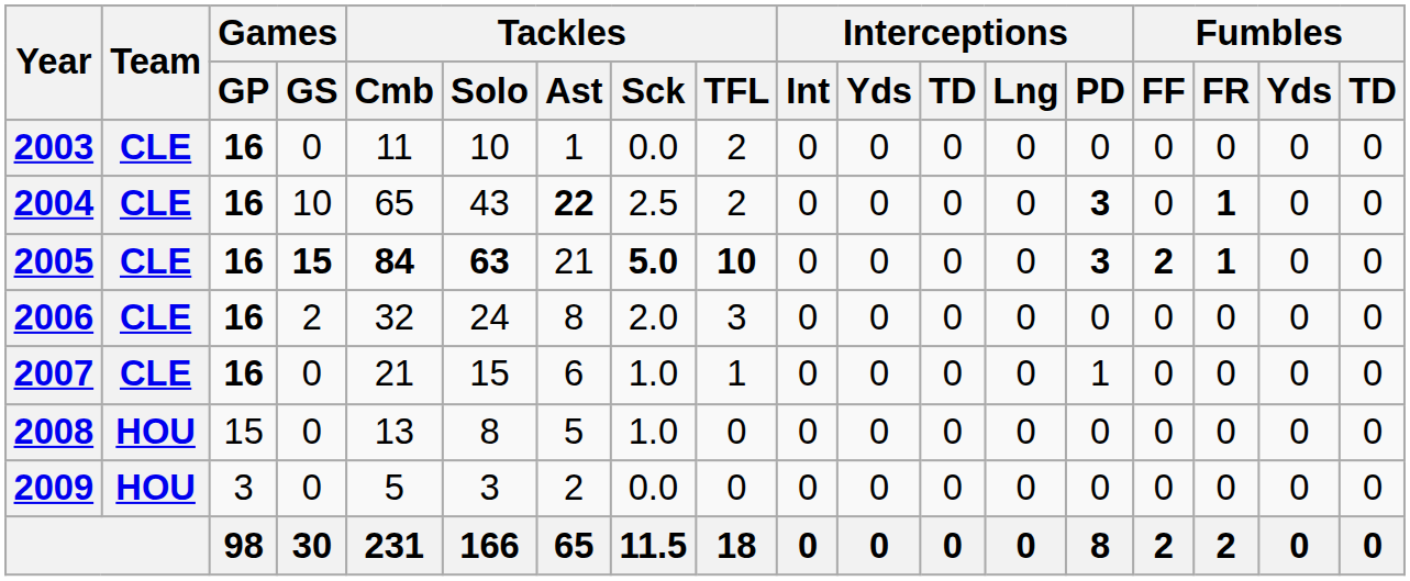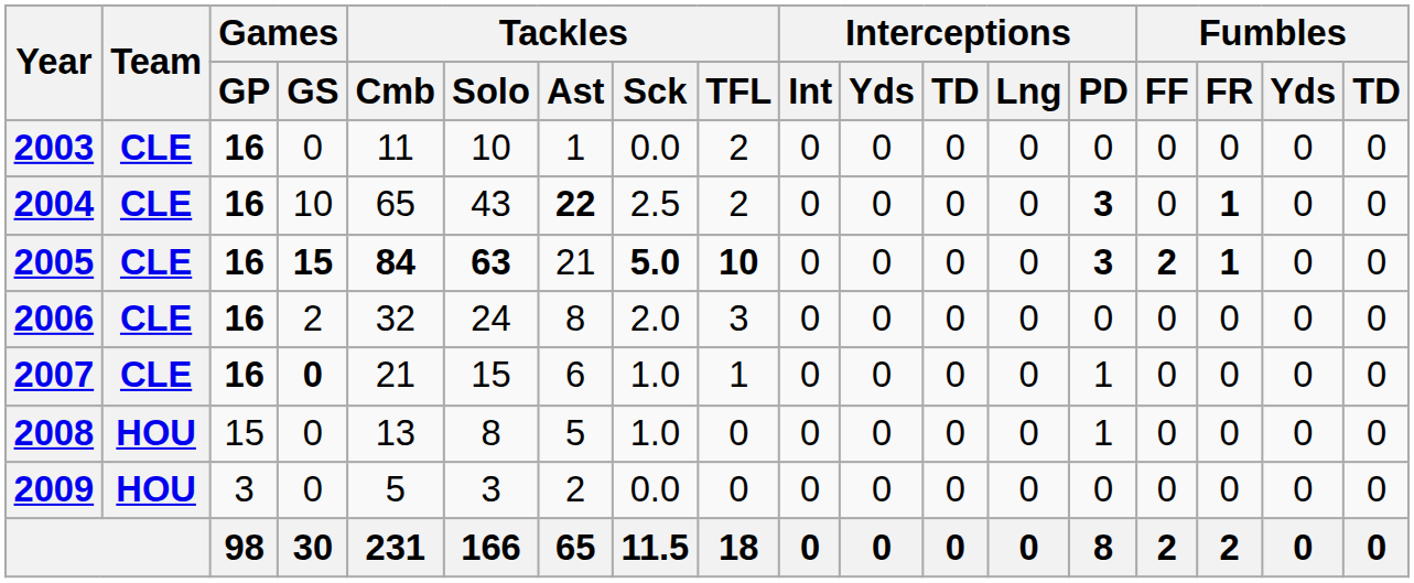2007 | Games / GS: normal -> bold
2008 | Interceptions / PD: 0 -> 1
